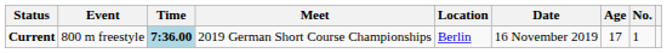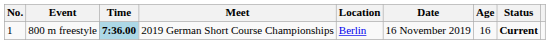columns swapped: No. <-> Status
800 m freestyle | Age: 17 -> 16
